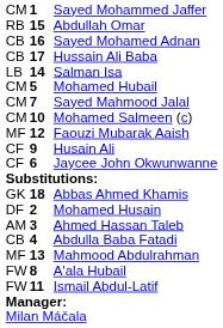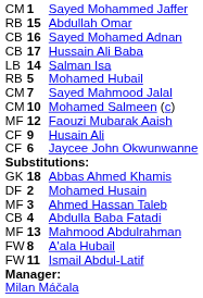Mohamed Hubail | column 1: CM -> RB
Ahmed Hassan Taleb | column 1: AM -> MF
